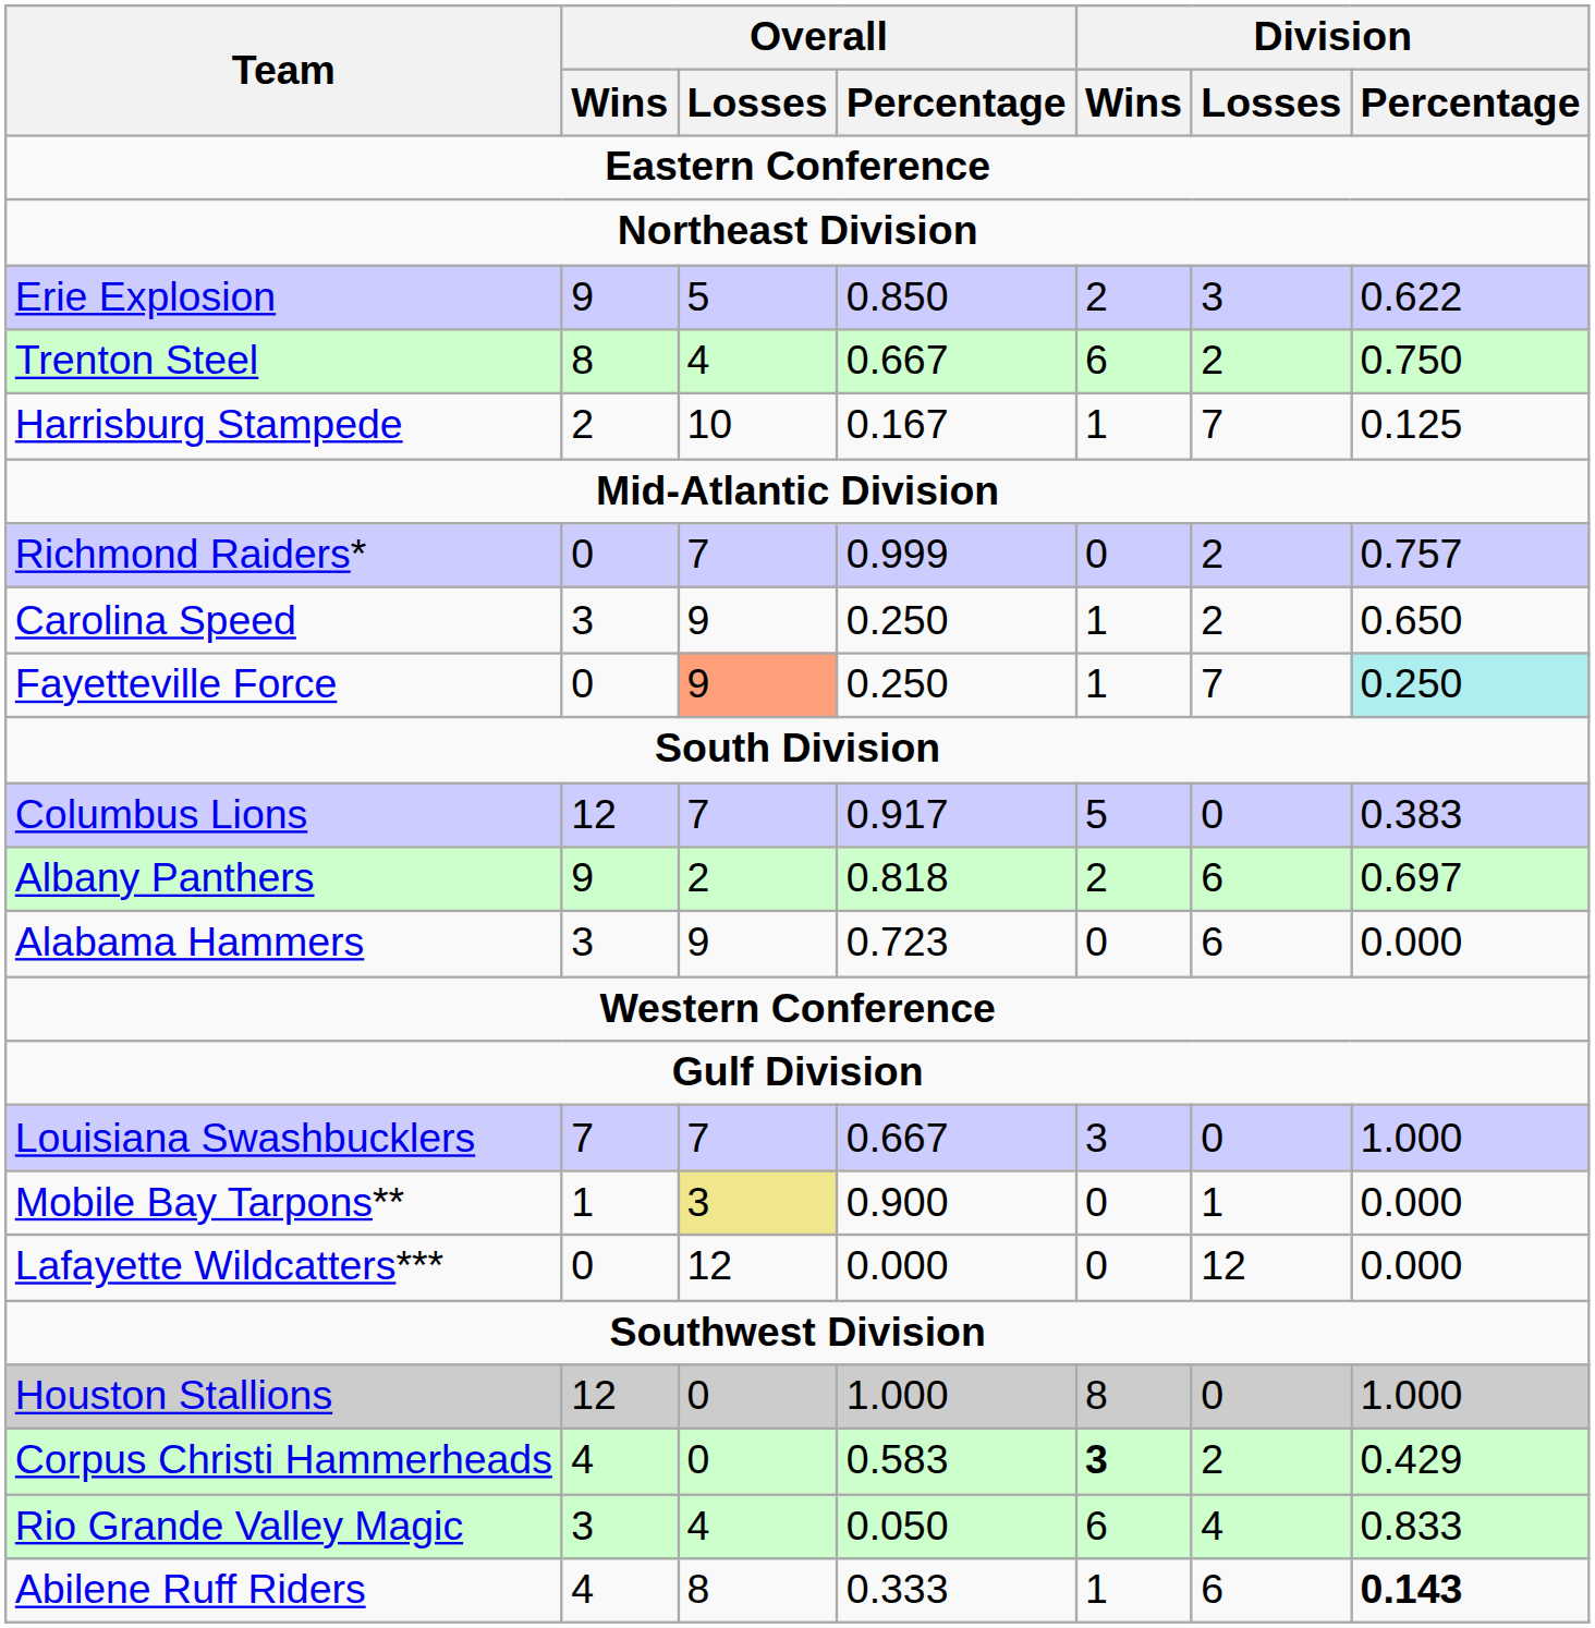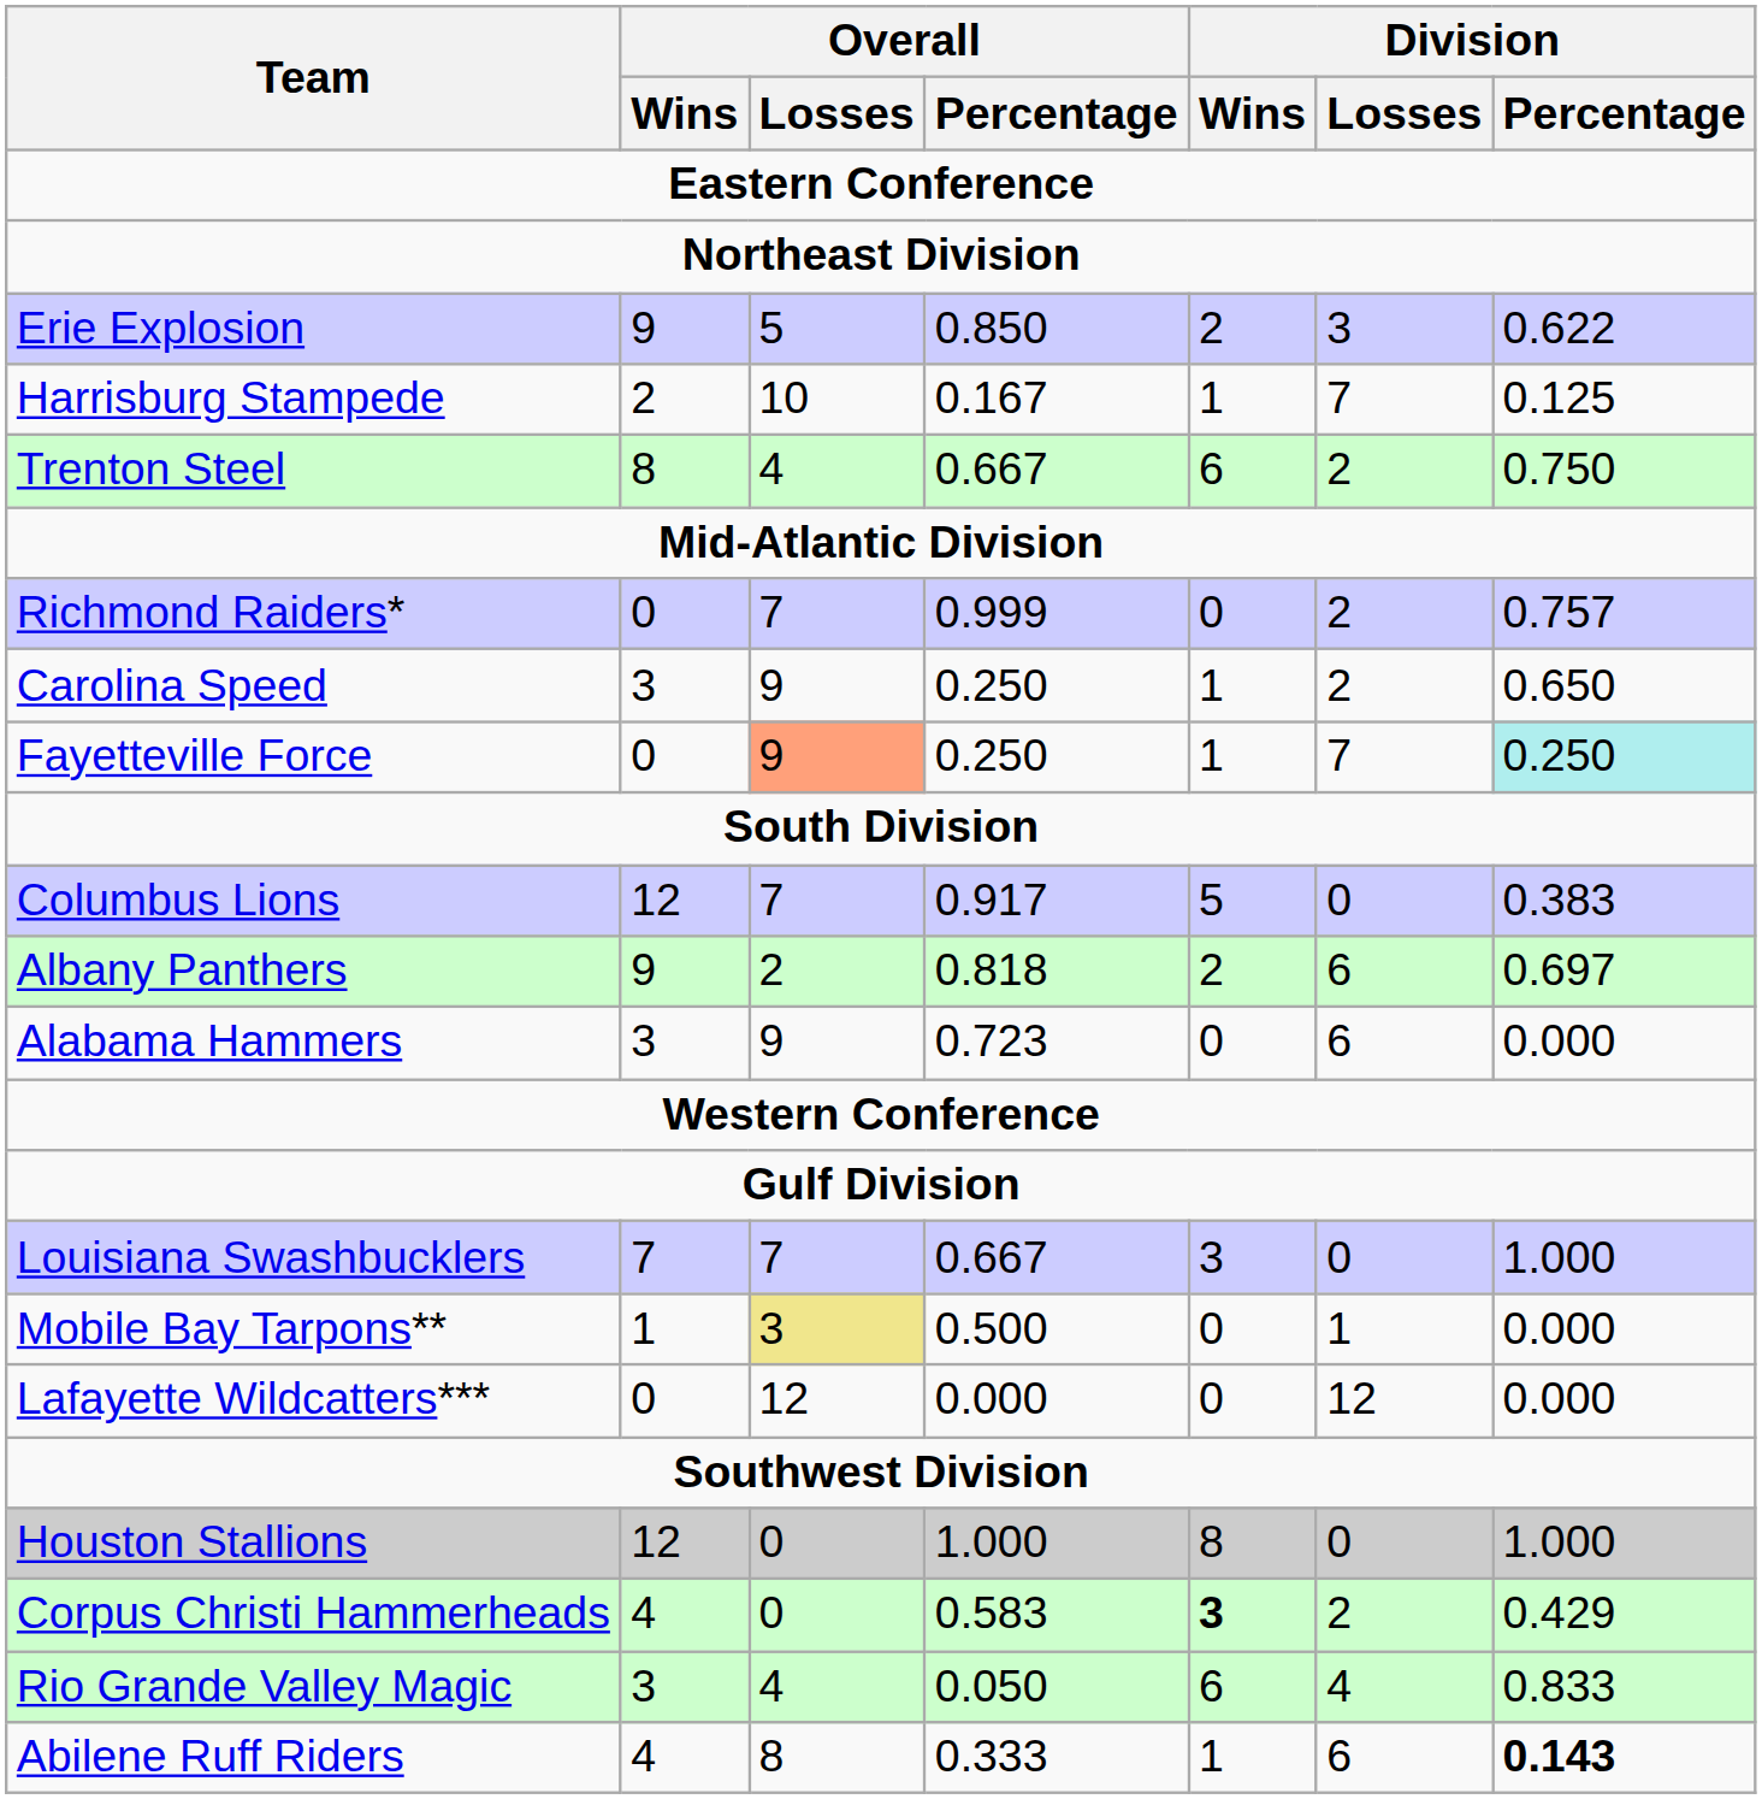rows swapped: Trenton Steel <-> Harrisburg Stampede
Mobile Bay Tarpons** | Overall / Percentage: 0.900 -> 0.500
